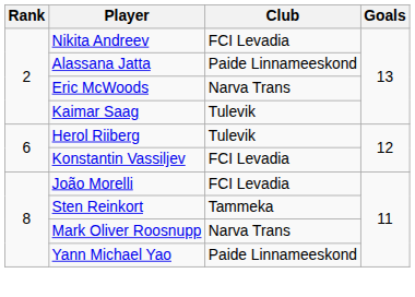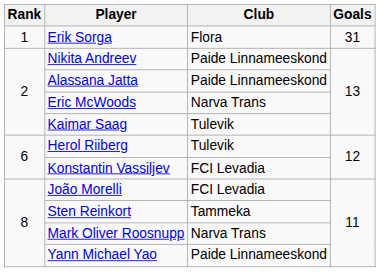+ row: 1 | Erik Sorga | Flora | 31
Nikita Andreev | Club: FCI Levadia -> Paide Linnameeskond
